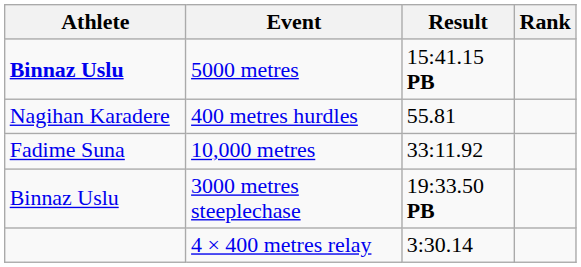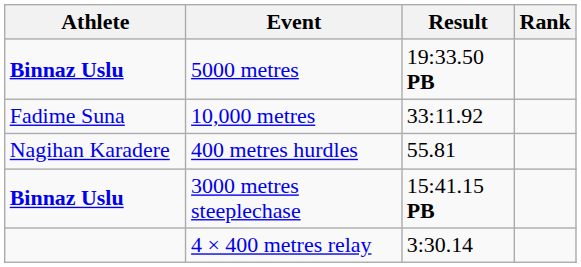5000 metres | Result: 15:41.15 PB -> 19:33.50 PB
rows swapped: 10,000 metres <-> 400 metres hurdles
3000 metres steeplechase | Athlete: normal -> bold
3000 metres steeplechase | Result: 19:33.50 PB -> 15:41.15 PB
